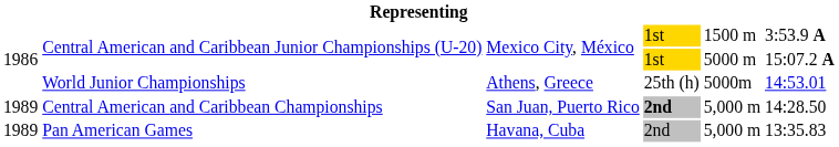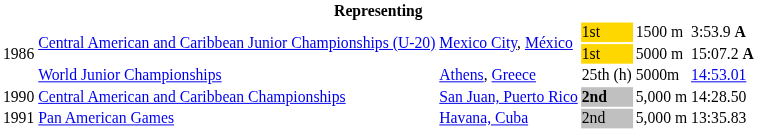Central American and Caribbean Championships | column 1: 1989 -> 1990
Pan American Games | column 1: 1989 -> 1991
